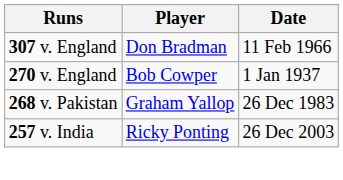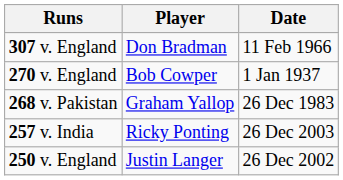+ row: 250 v. England | Justin Langer | 26 Dec 2002
